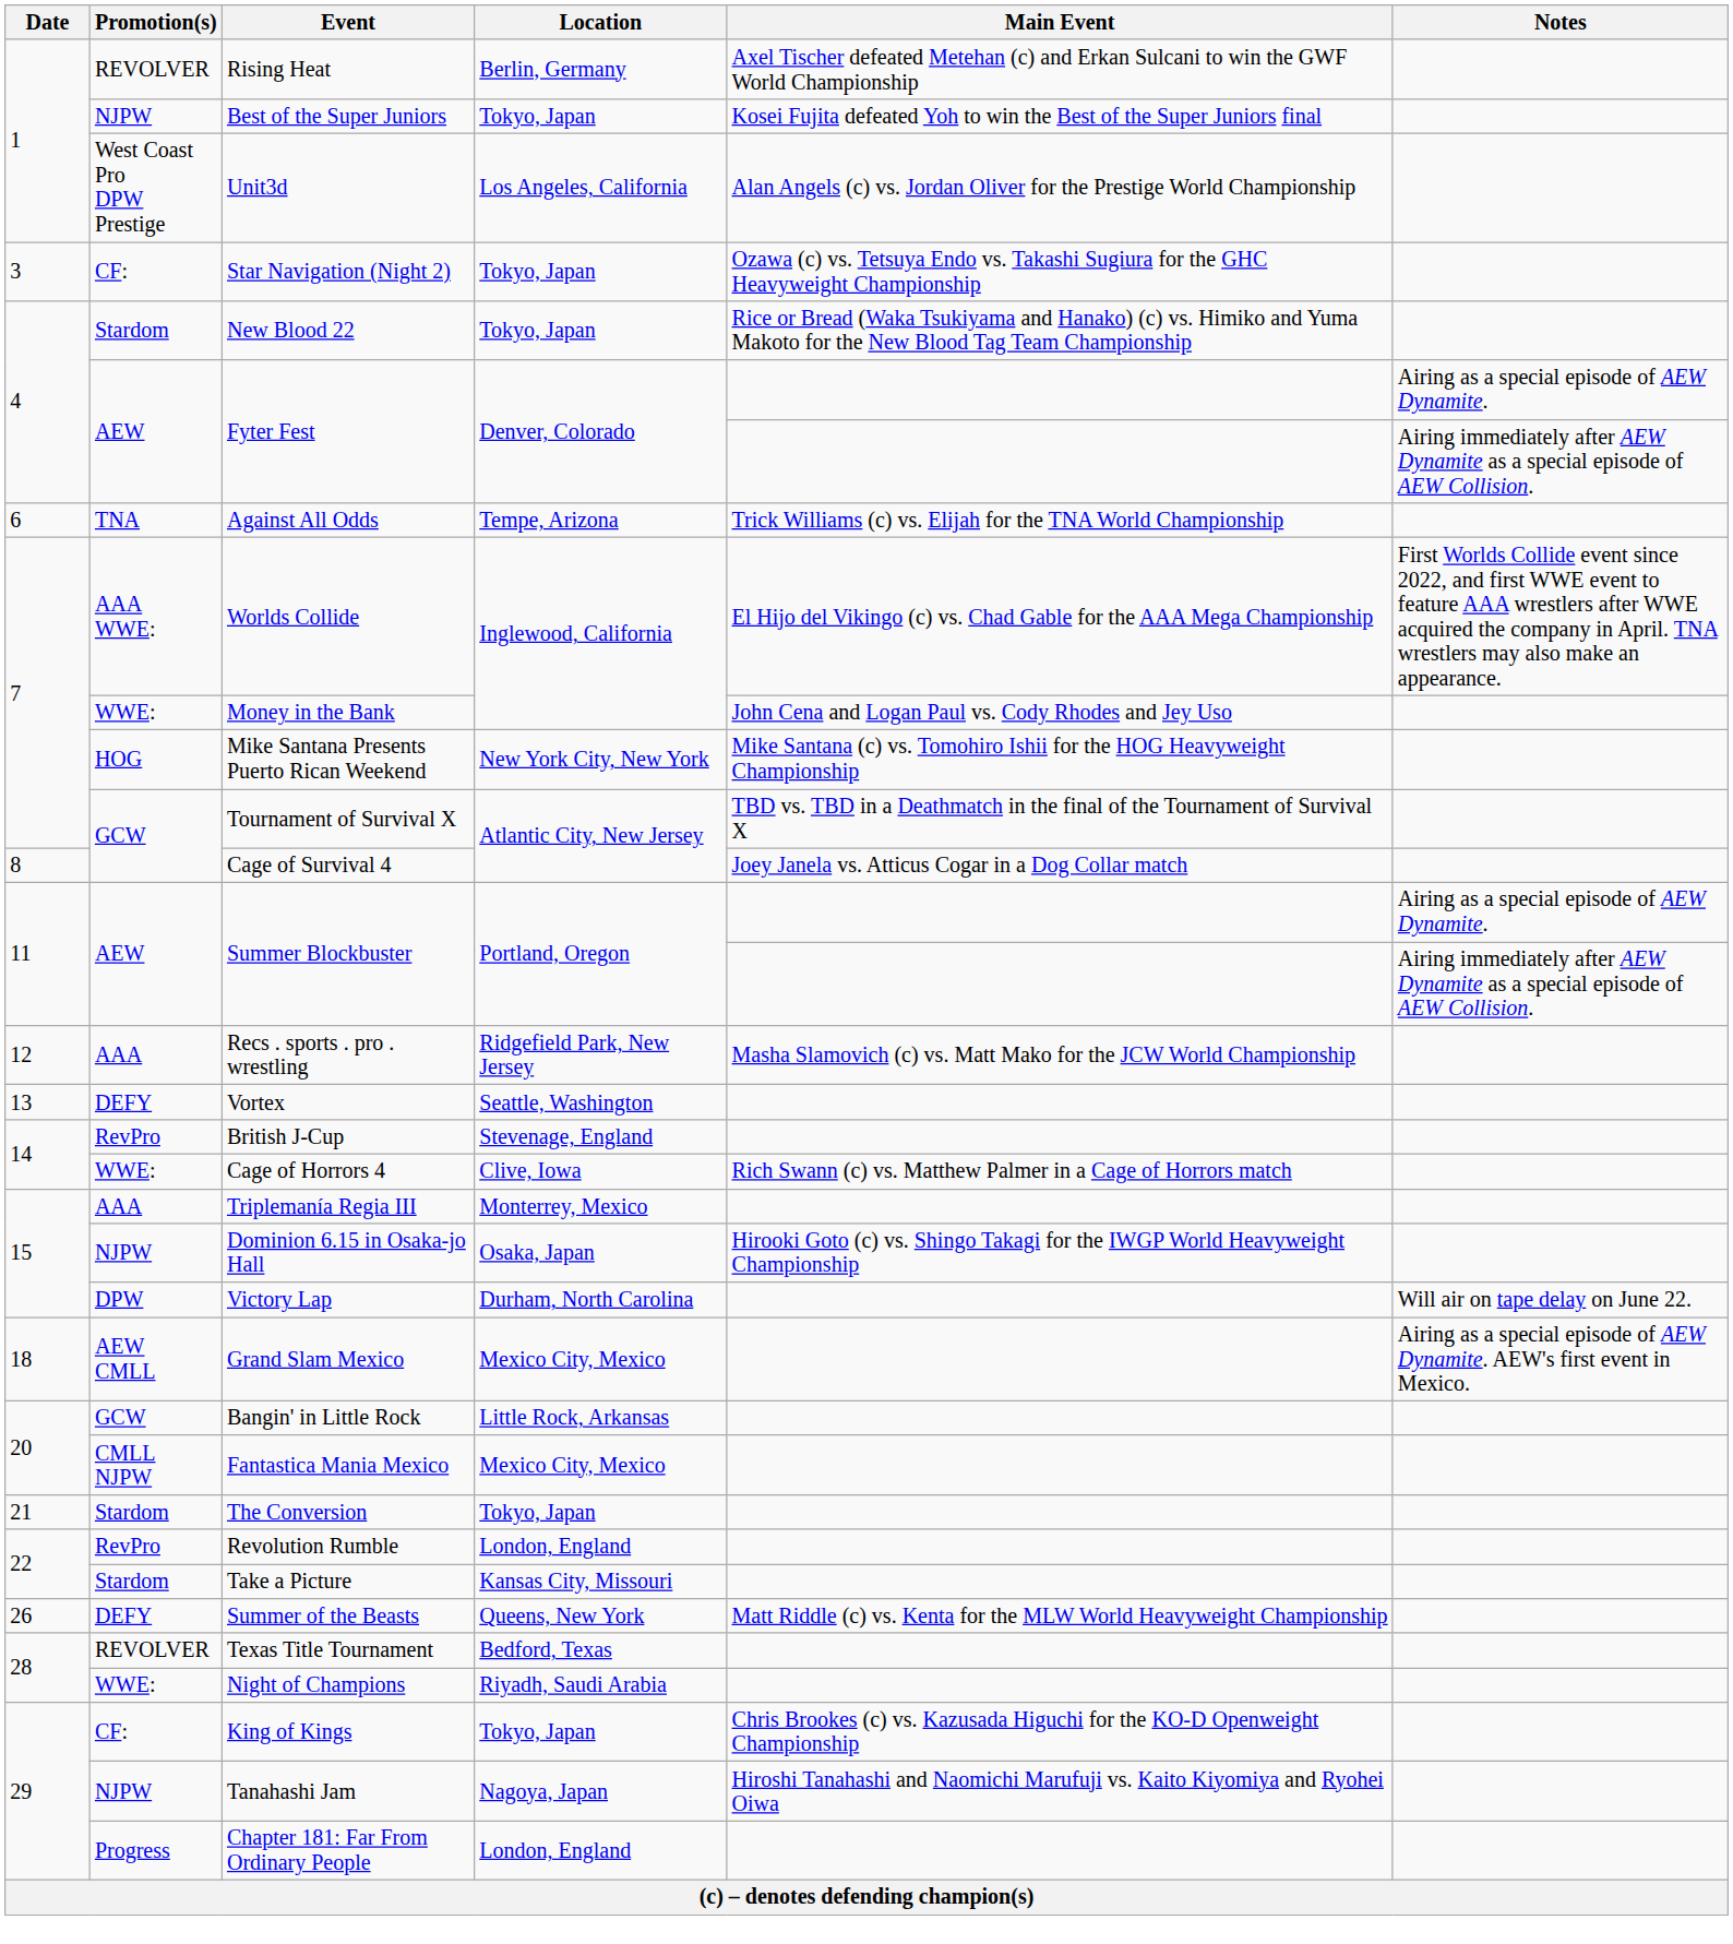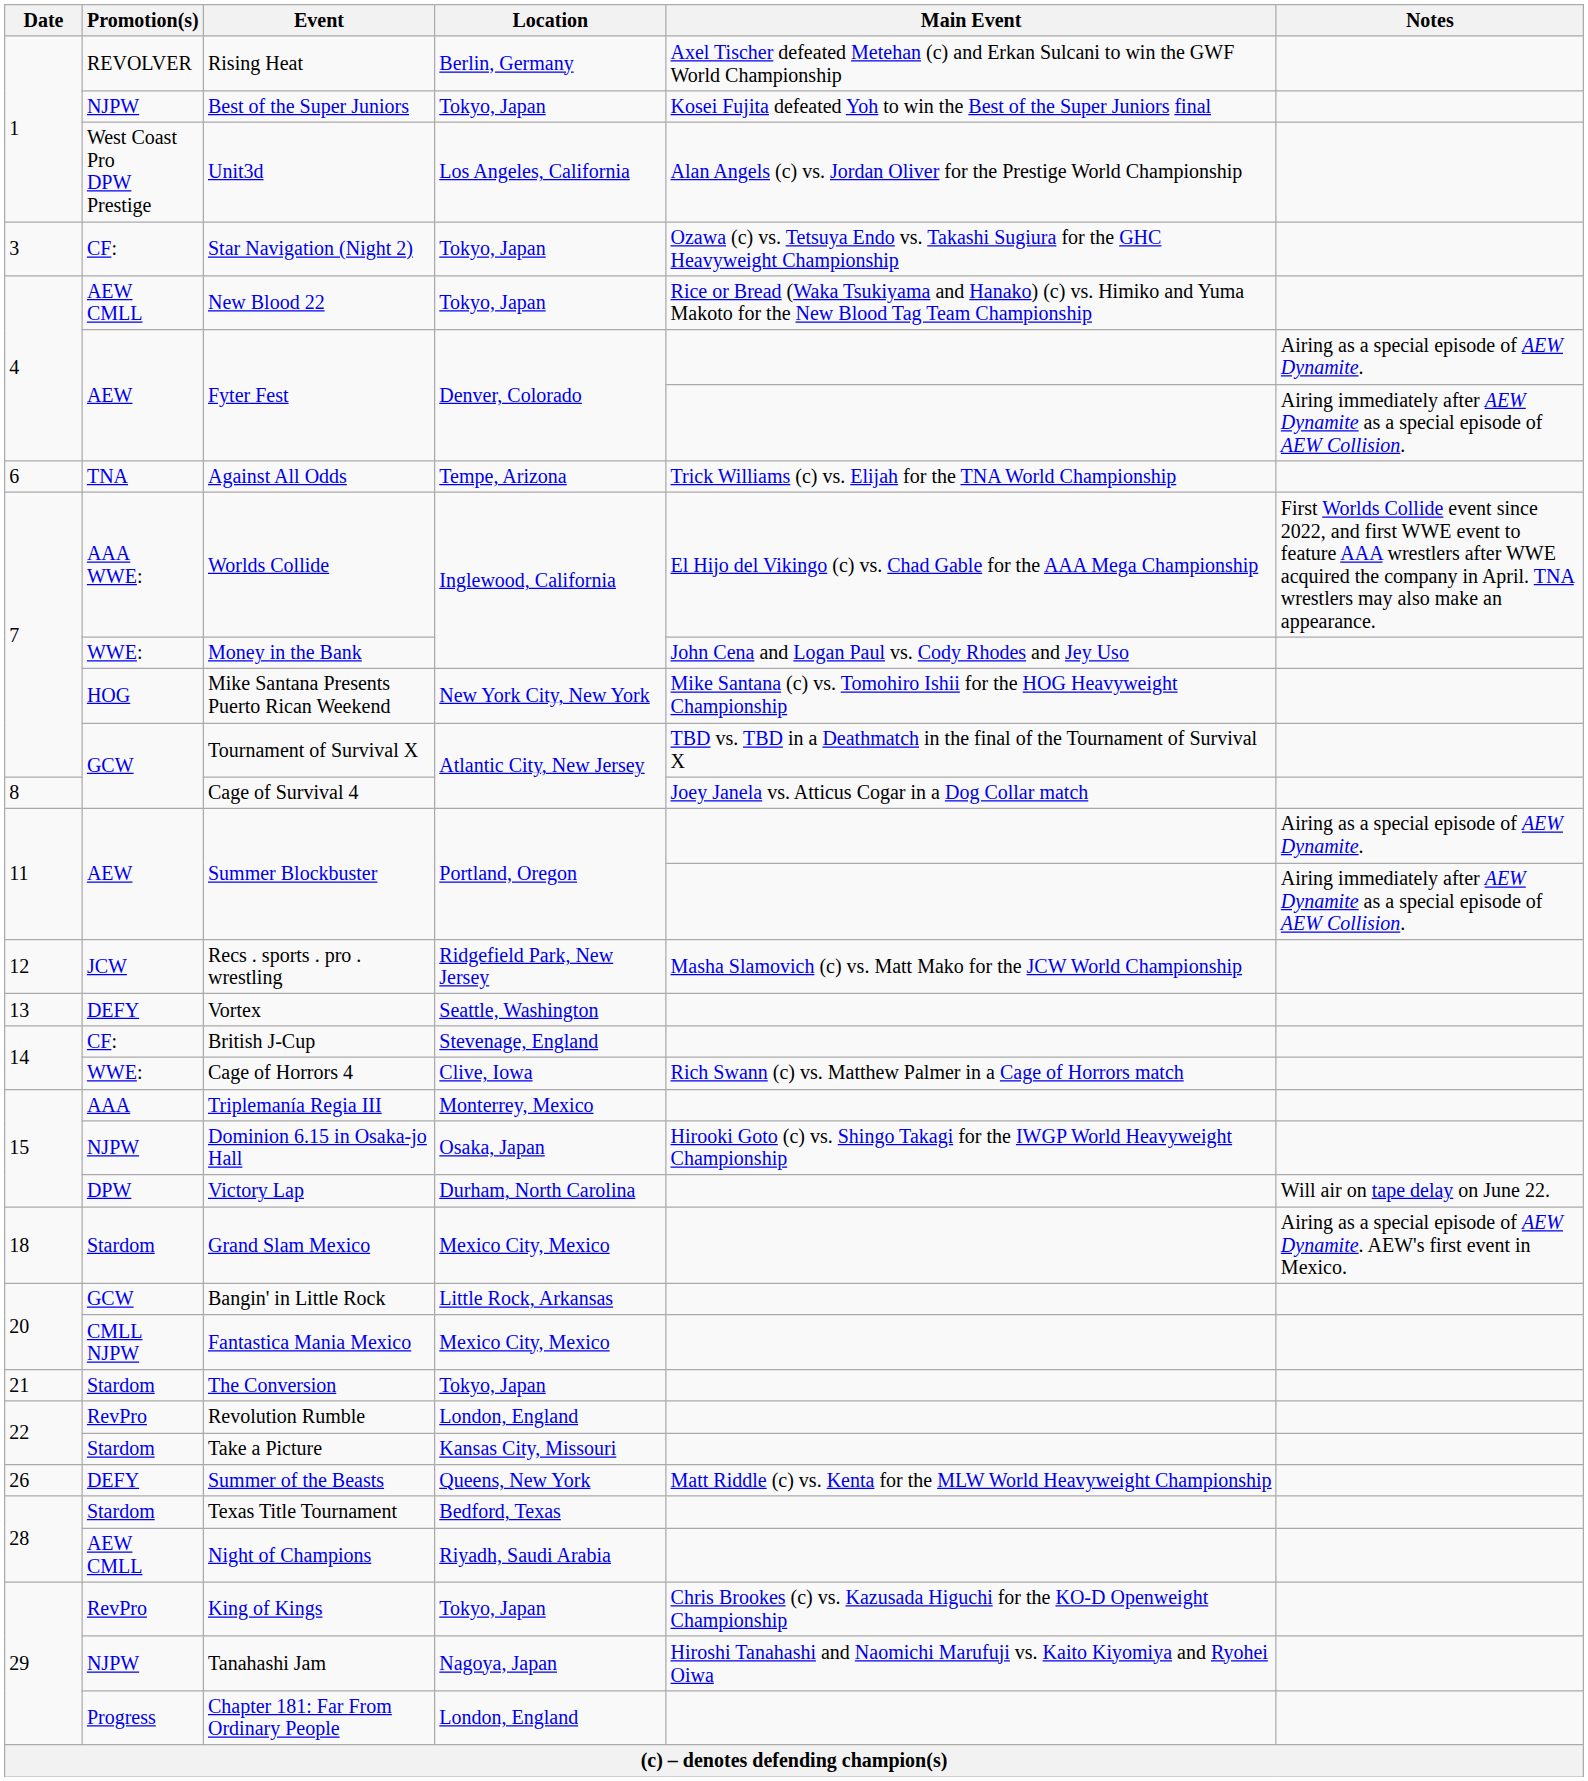New Blood 22 | Promotion(s): Stardom -> AEW CMLL
Recs . sports . pro . wrestling | Promotion(s): AAA -> JCW
British J-Cup | Promotion(s): RevPro -> CF:
Grand Slam Mexico | Promotion(s): AEW CMLL -> Stardom
Texas Title Tournament | Promotion(s): REVOLVER -> Stardom
Night of Champions | Promotion(s): WWE: -> AEW CMLL
King of Kings | Promotion(s): CF: -> RevPro
